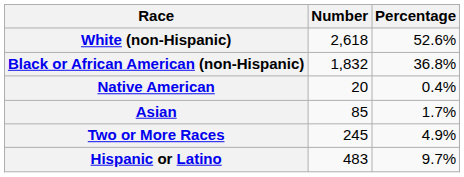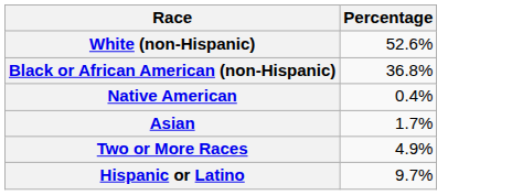- column: Number | 2,618 | 1,832 | 20 | 85 | 245 | 483
